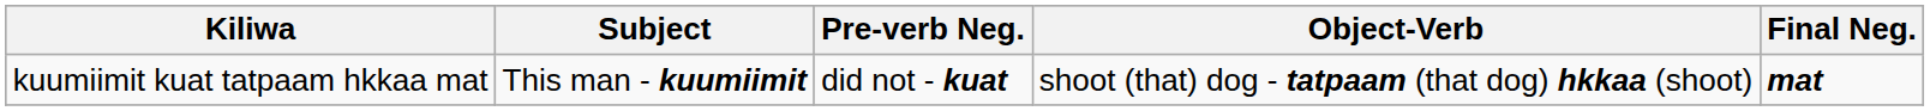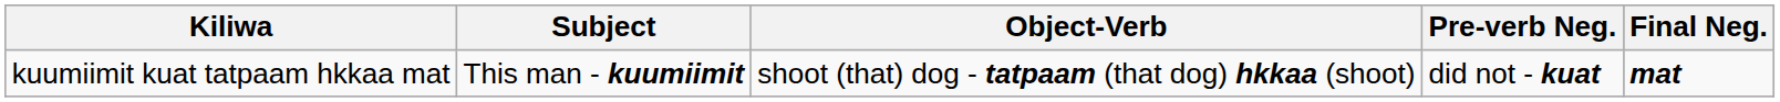columns swapped: Pre-verb Neg. <-> Object-Verb
